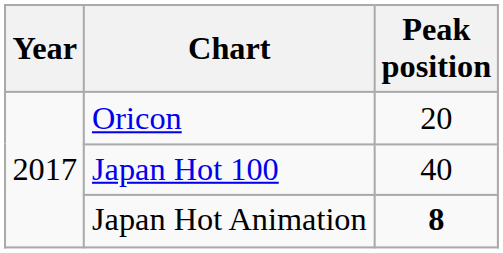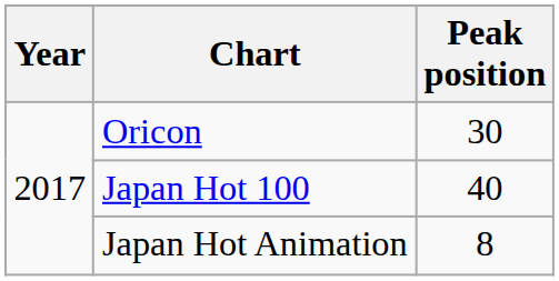Oricon | Peak position: 20 -> 30
Japan Hot Animation | Peak position: bold -> normal
